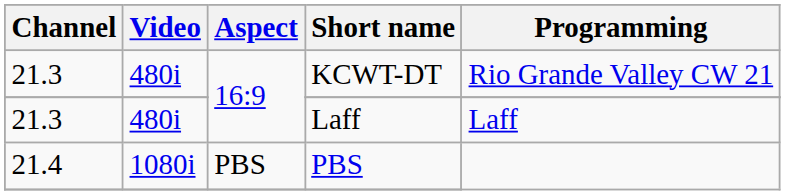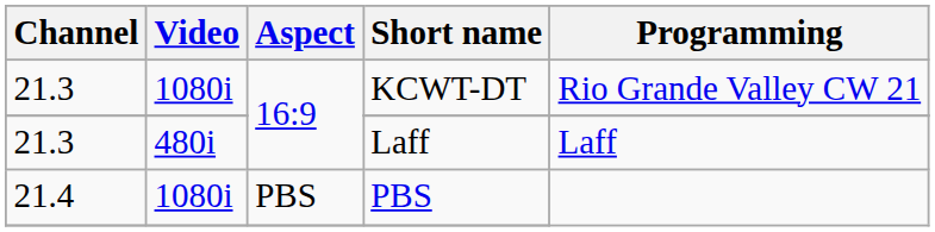KCWT-DT | Video: 480i -> 1080i
